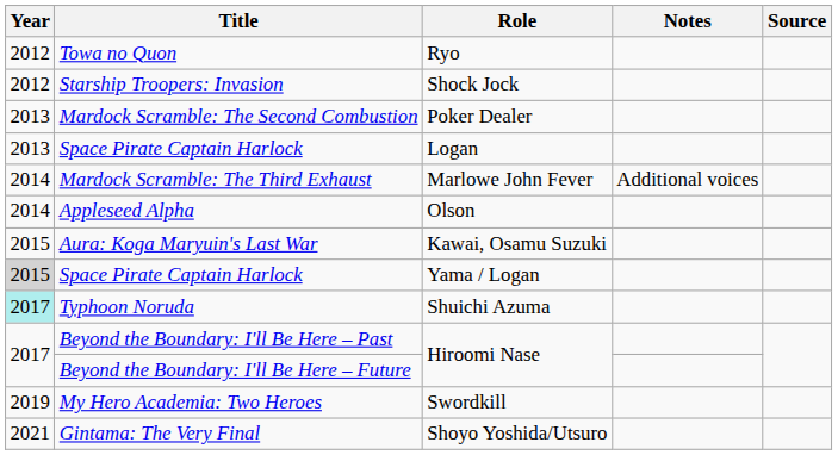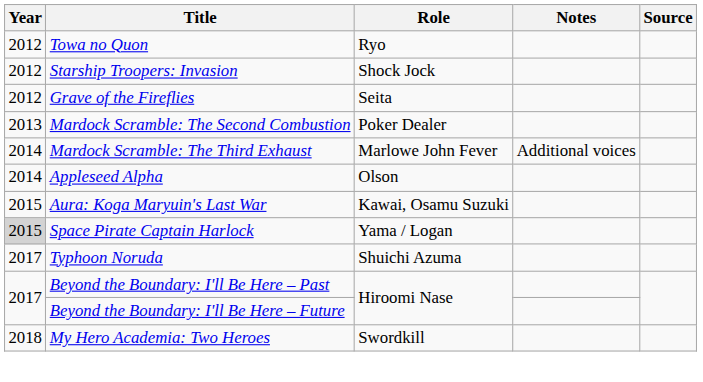+ row: 2012 | Grave of the Fireflies | Seita
- row: 2013 | Space Pirate Captain Harlock | Logan
Typhoon Noruda | Year: paleturquoise background -> no background
My Hero Academia: Two Heroes | Year: 2019 -> 2018
- row: 2021 | Gintama: The Very Final | Shoyo Yoshida/Utsuro
